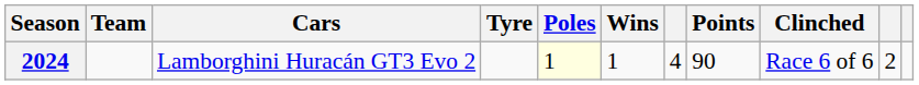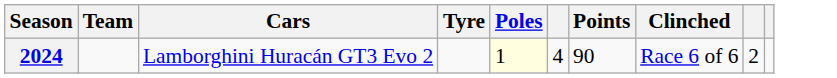- column: Wins | 1
